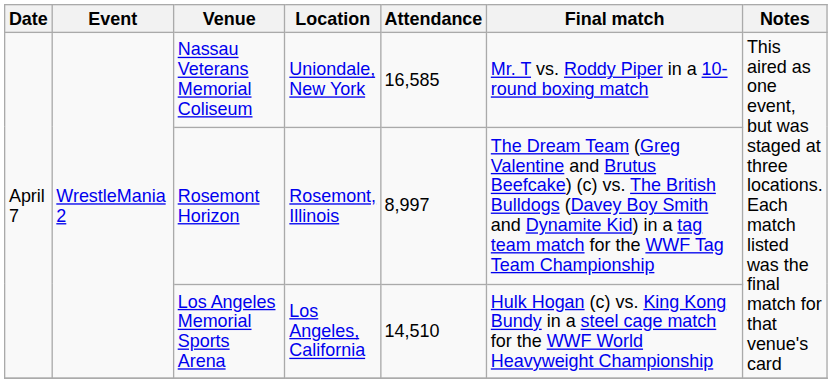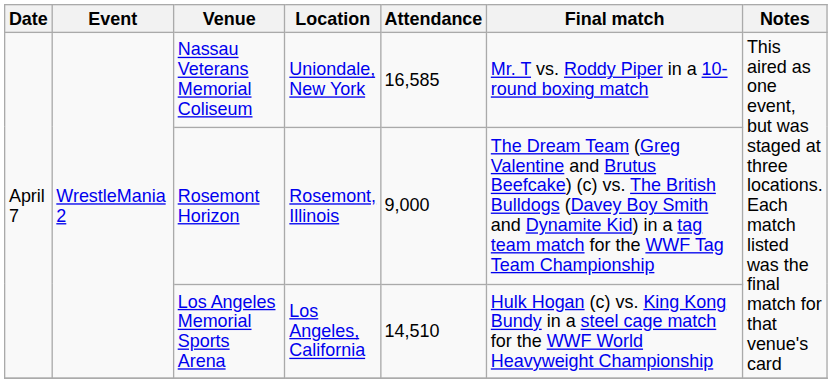Rosemont Horizon | Attendance: 8,997 -> 9,000
